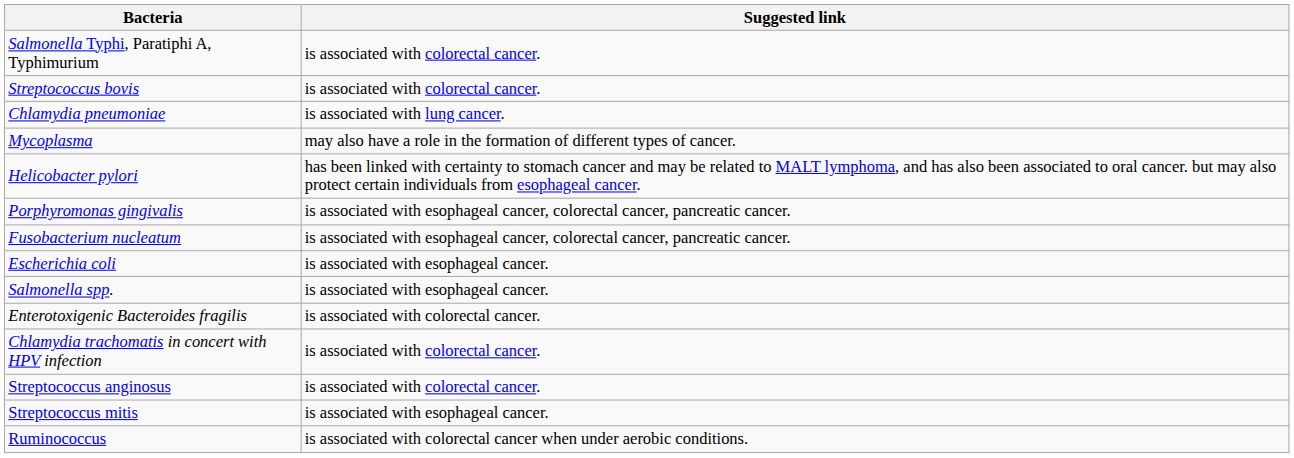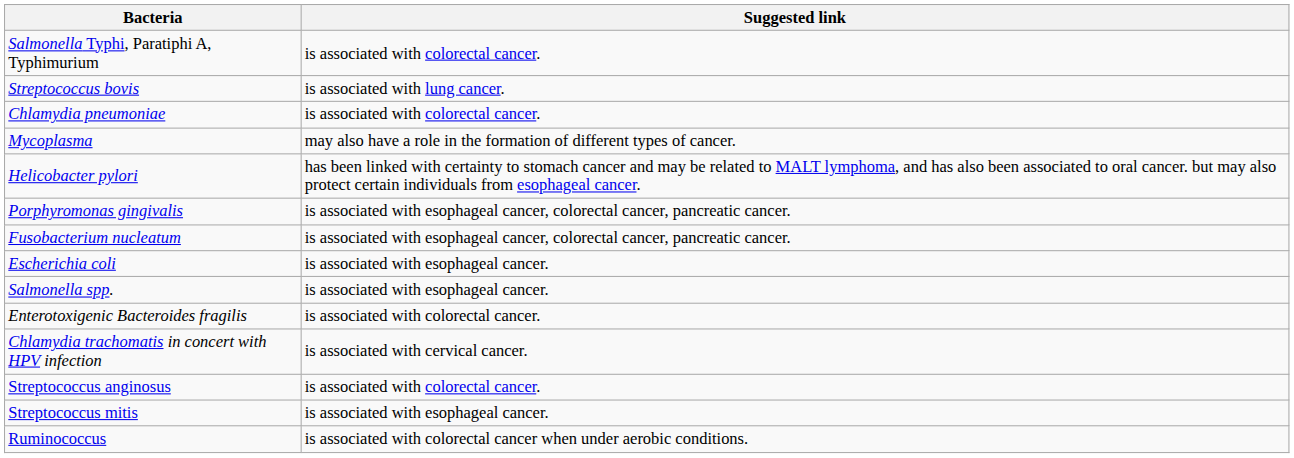Streptococcus bovis | Suggested link: is associated with colorectal cancer. -> is associated with lung cancer.
Chlamydia pneumoniae | Suggested link: is associated with lung cancer. -> is associated with colorectal cancer.
Chlamydia trachomatis in concert with HPV infection | Suggested link: is associated with colorectal cancer. -> is associated with cervical cancer.
